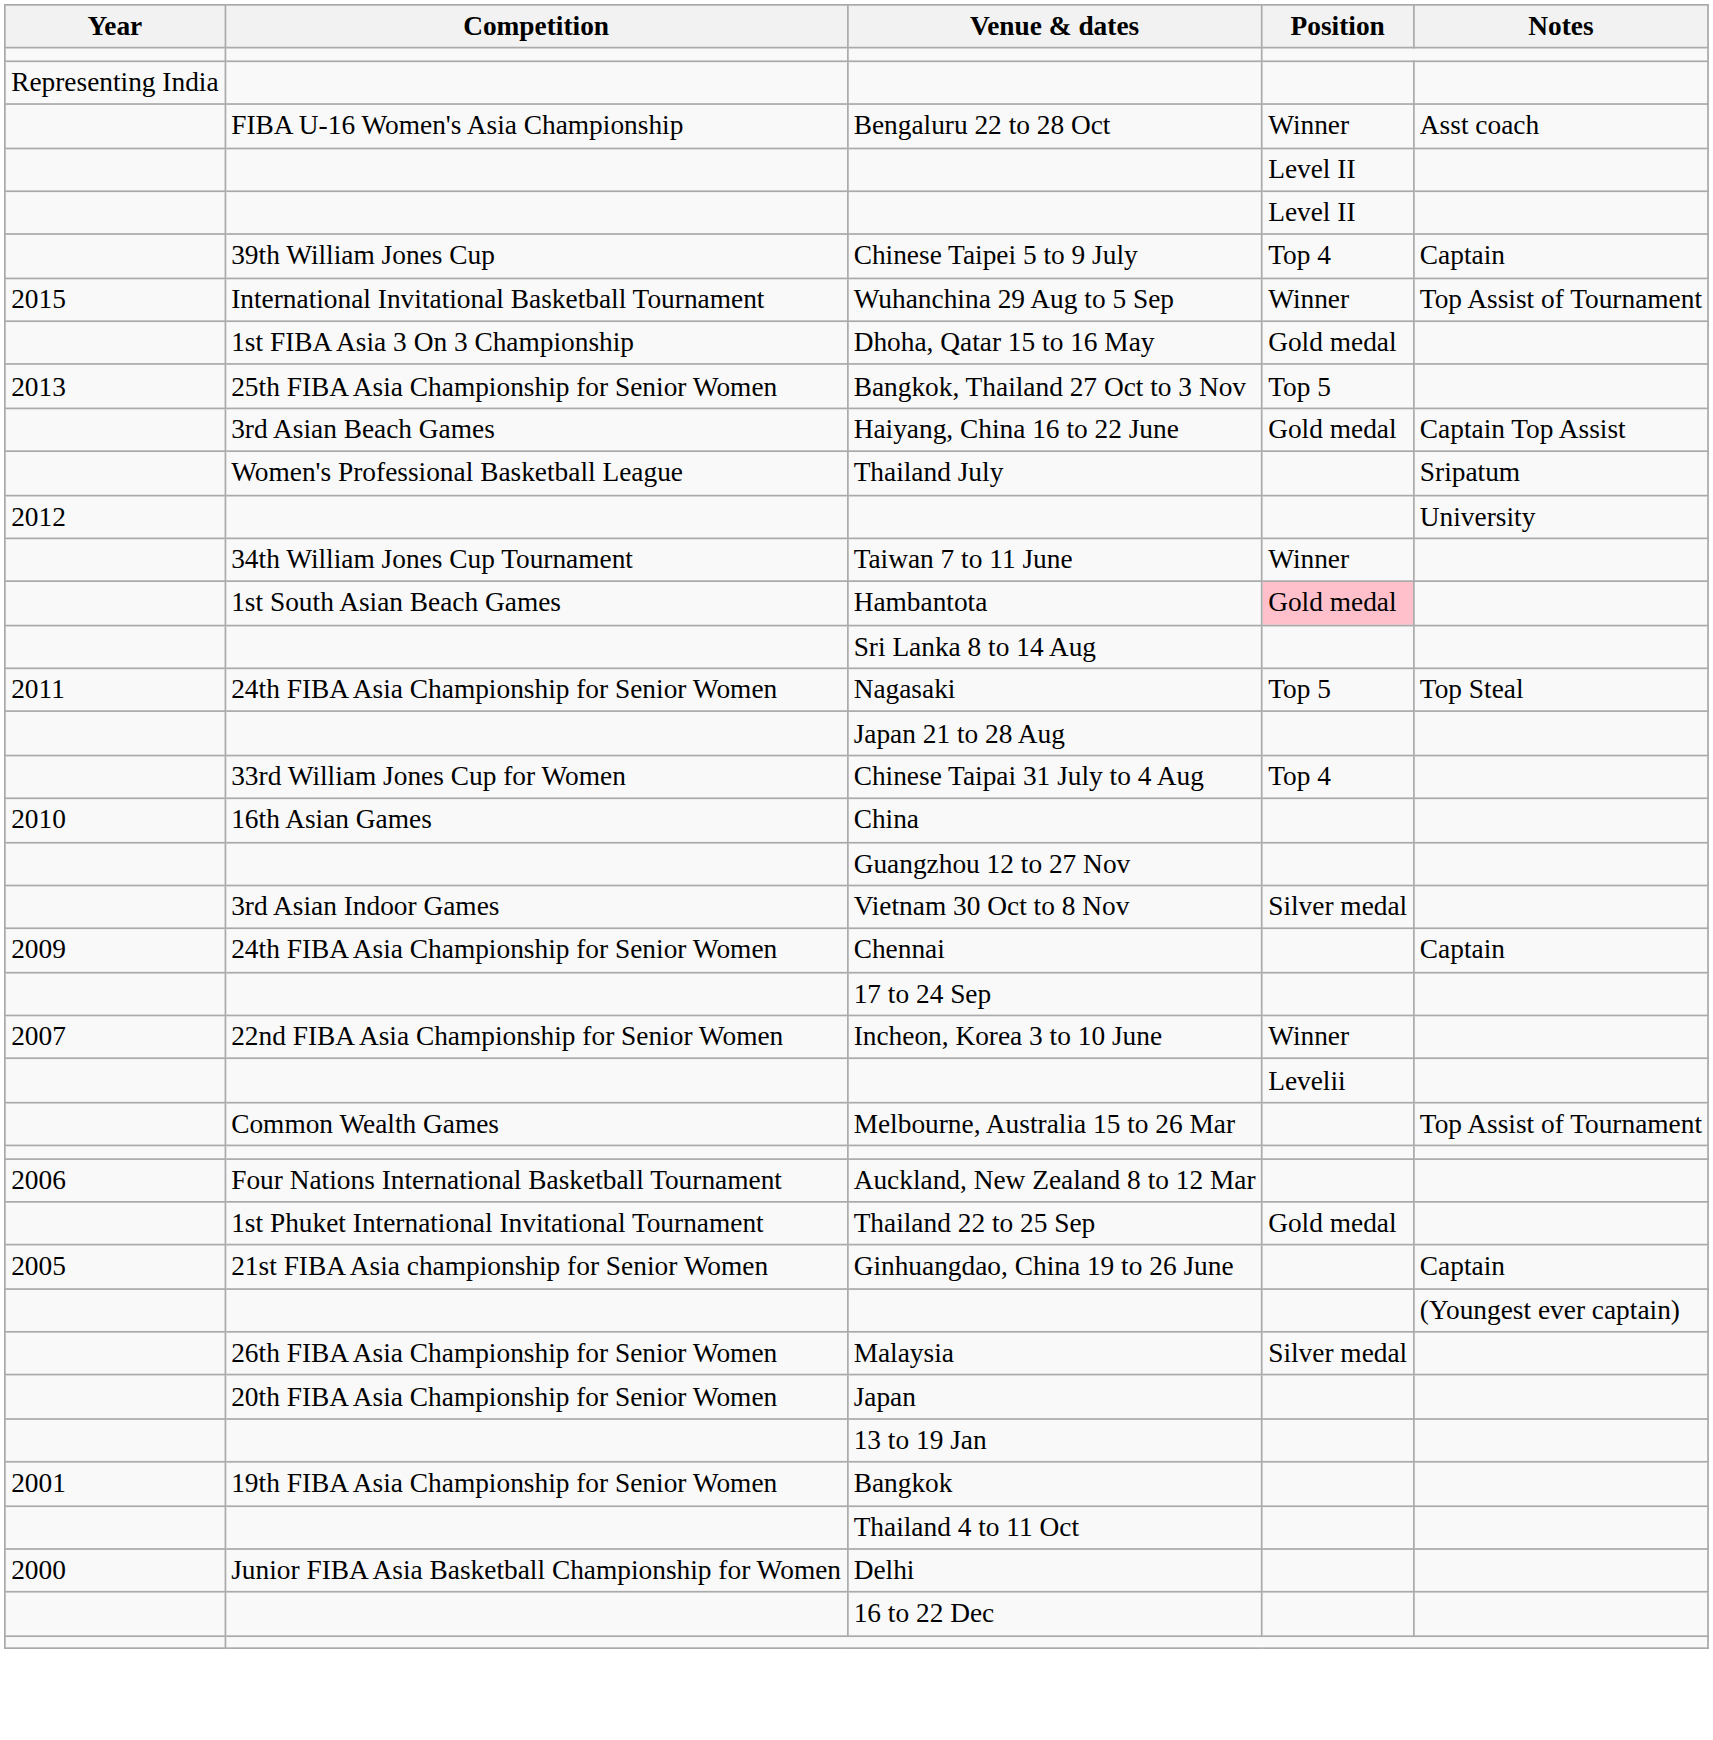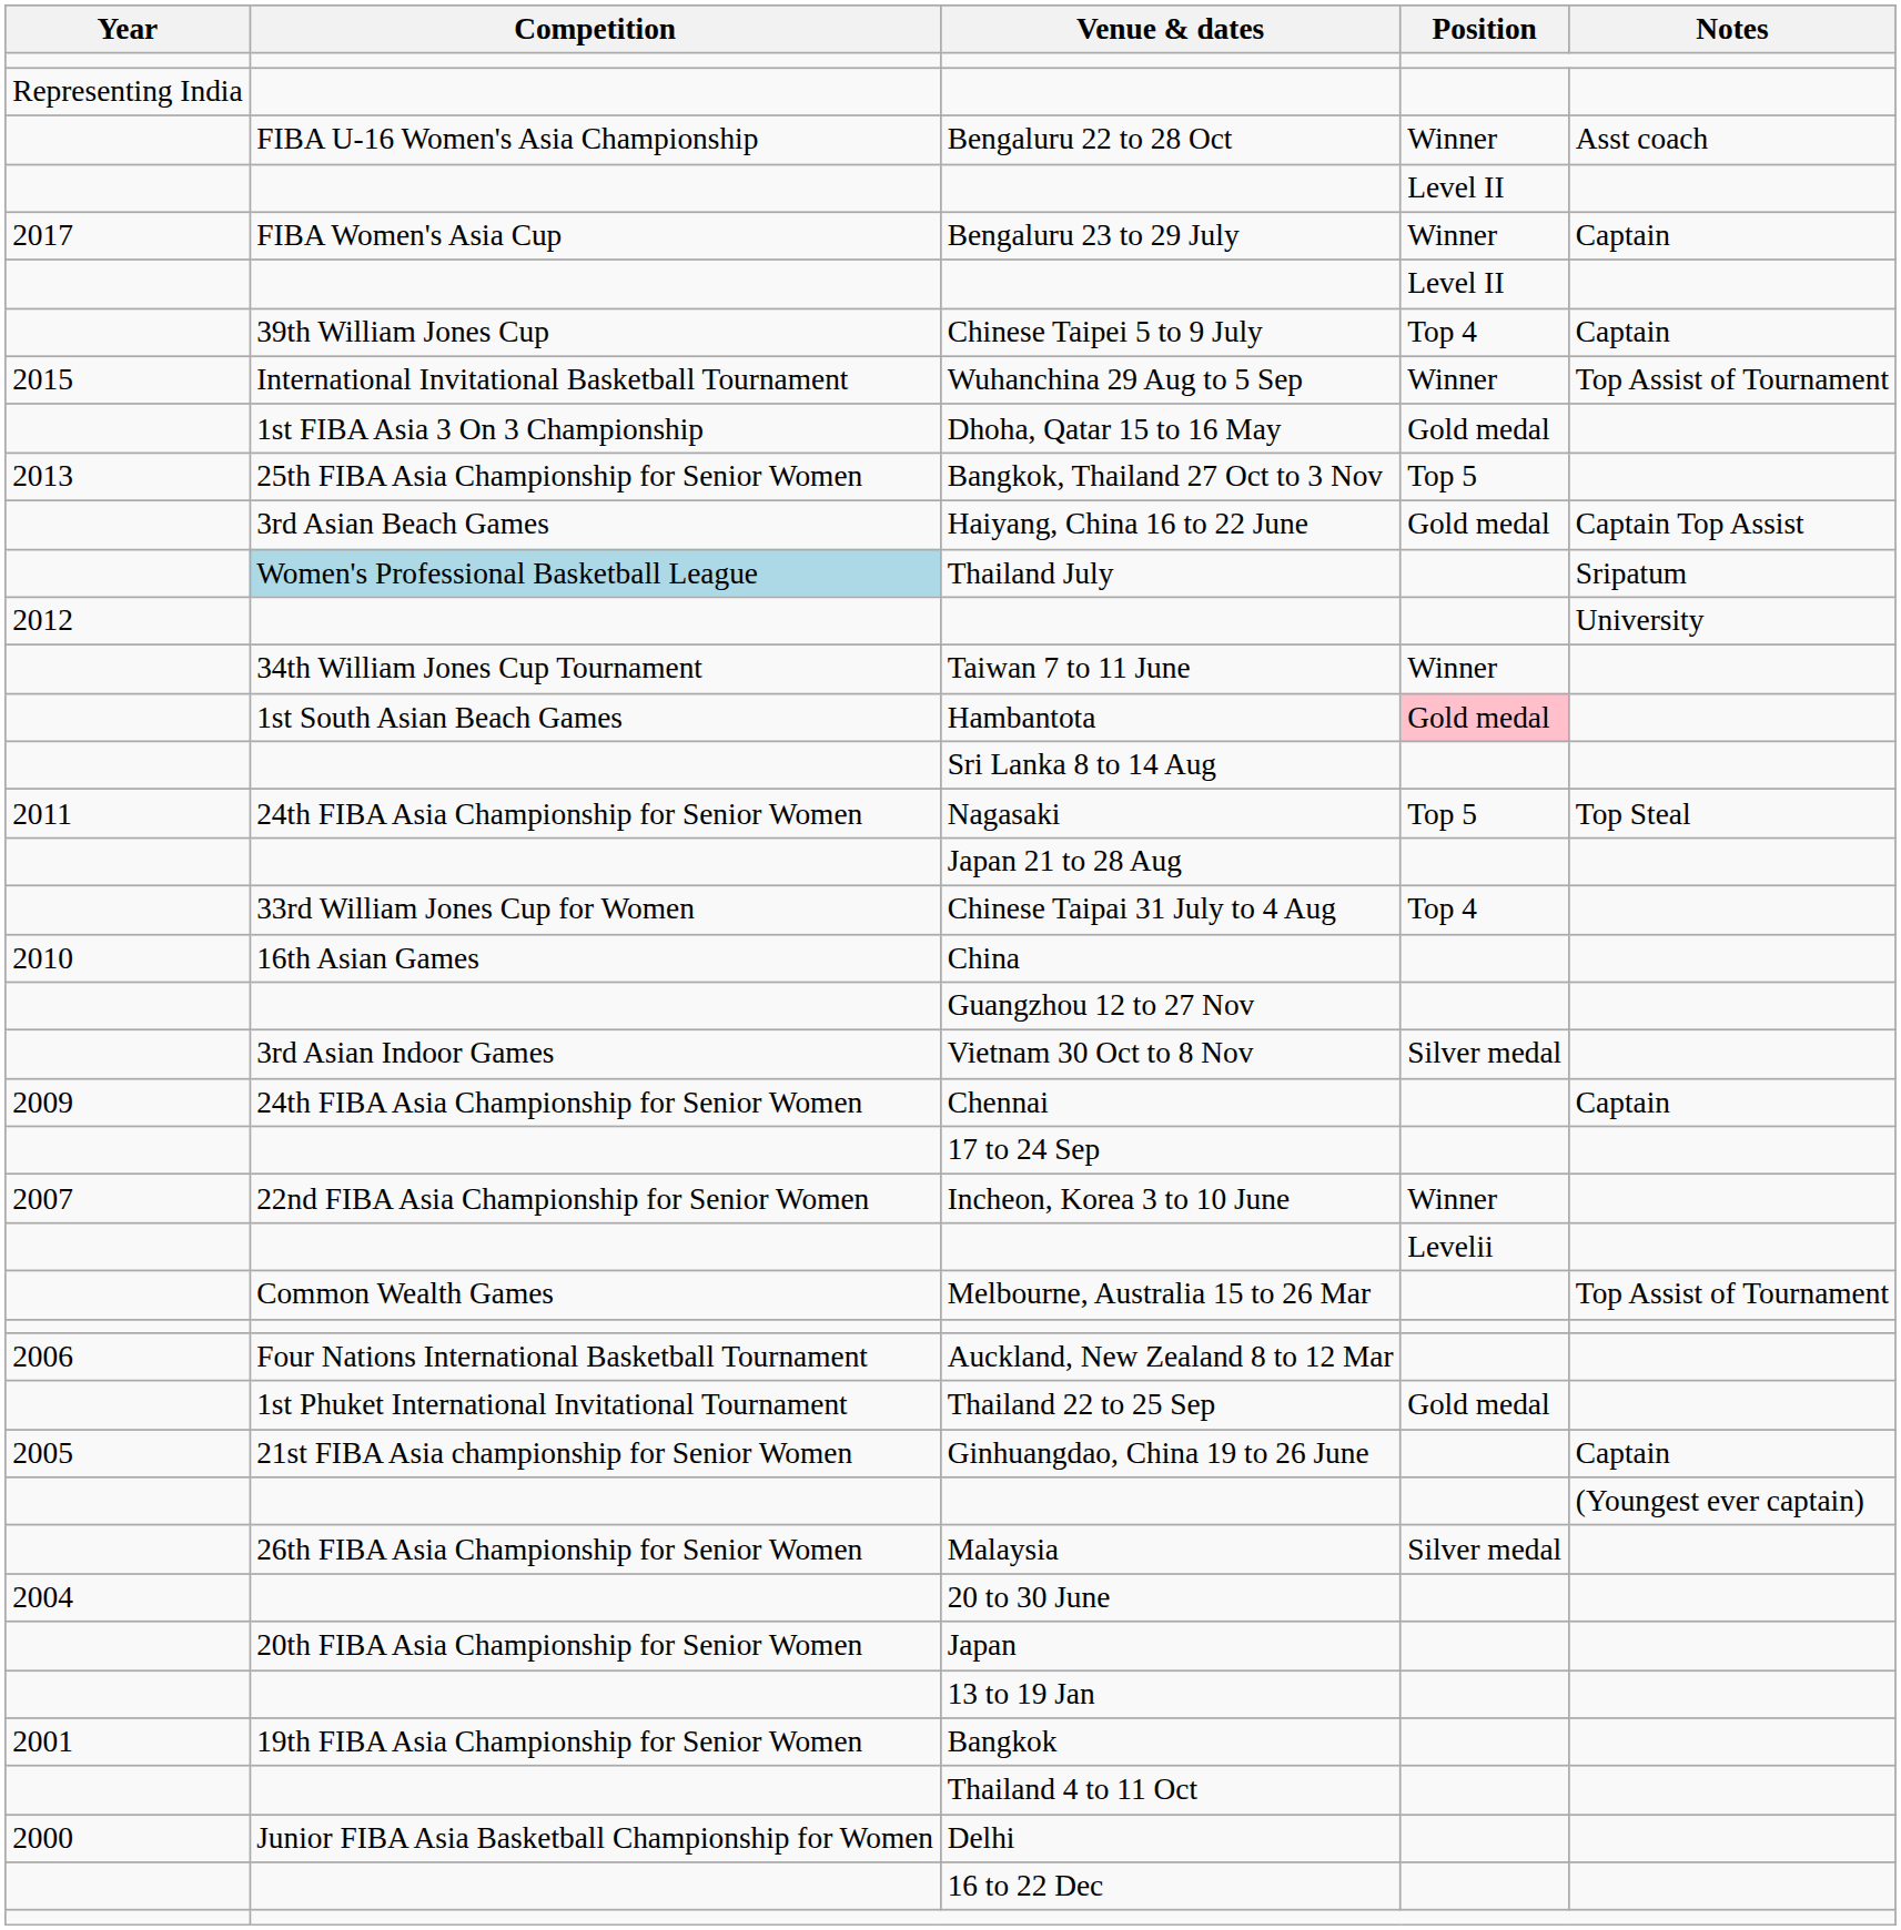+ row: 2017 | FIBA Women's Asia Cup | Bengaluru 23 to 29 July | Winner | Captain
Thailand July | Competition: no background -> lightblue background
+ row: 2004 | 20 to 30 June
